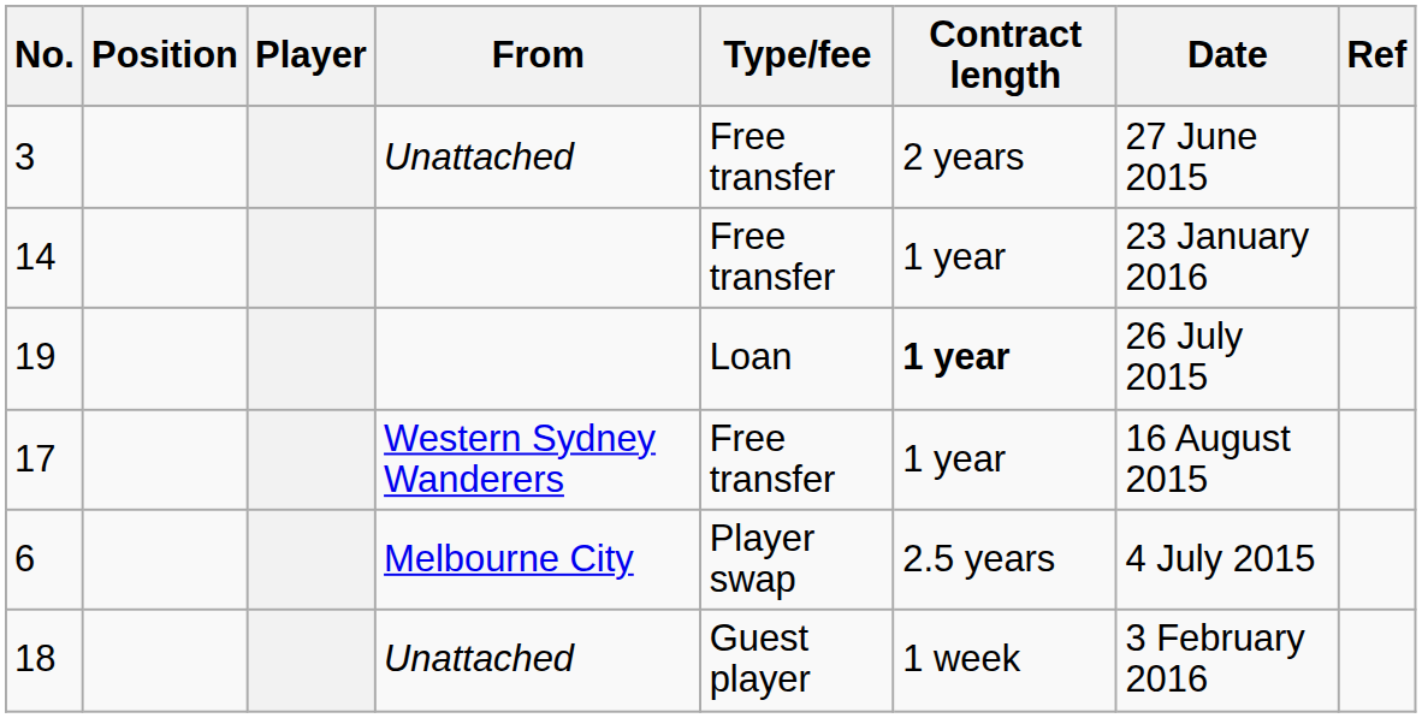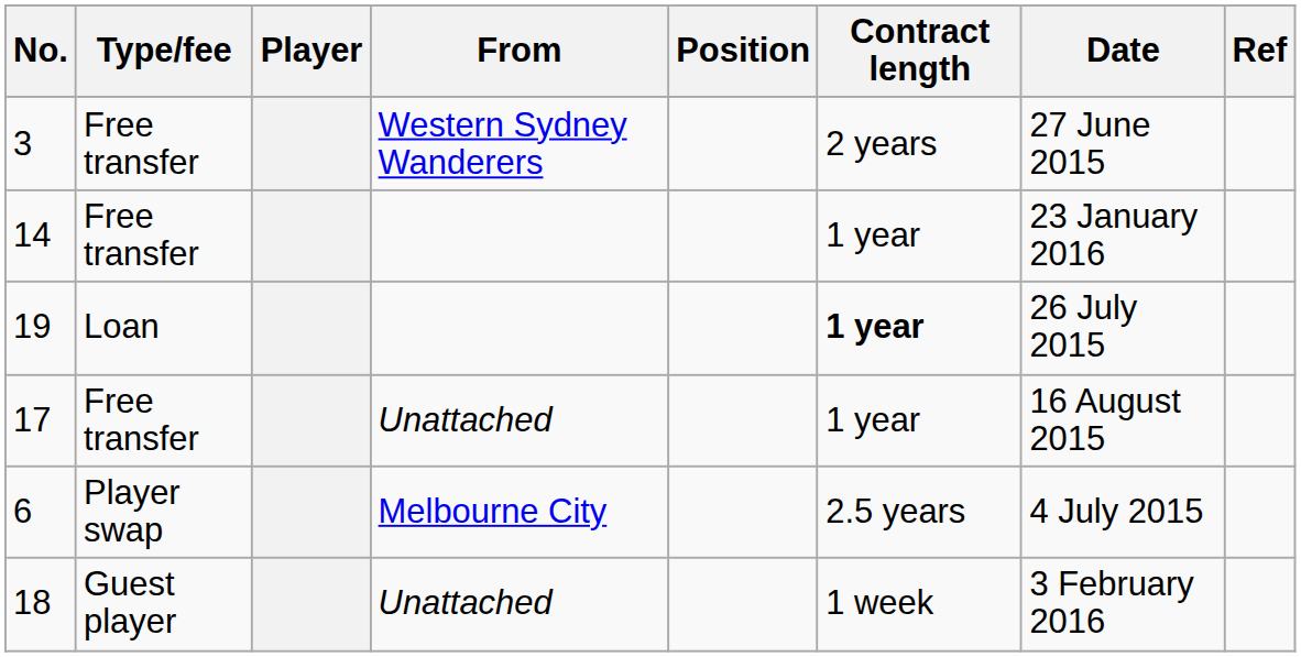columns swapped: Position <-> Type/fee
3 | From: Unattached -> Western Sydney Wanderers
17 | From: Western Sydney Wanderers -> Unattached
